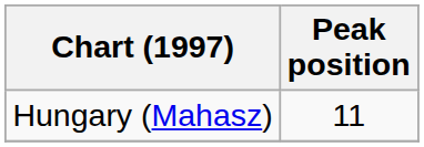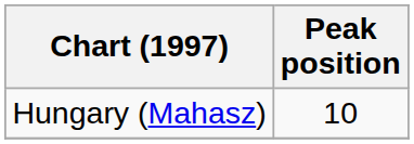Hungary (Mahasz) | Peak position: 11 -> 10
